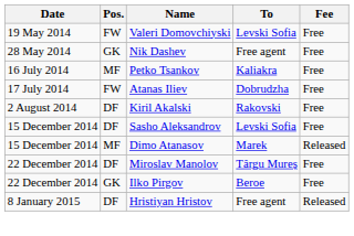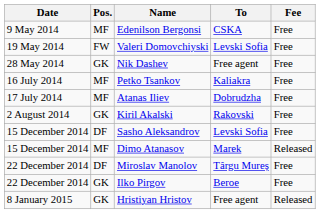+ row: 9 May 2014 | MF | Edenilson Bergonsi | CSKA | Free
Atanas Iliev | Pos.: FW -> MF
Kiril Akalski | Pos.: DF -> GK
Hristiyan Hristov | Pos.: DF -> GK
